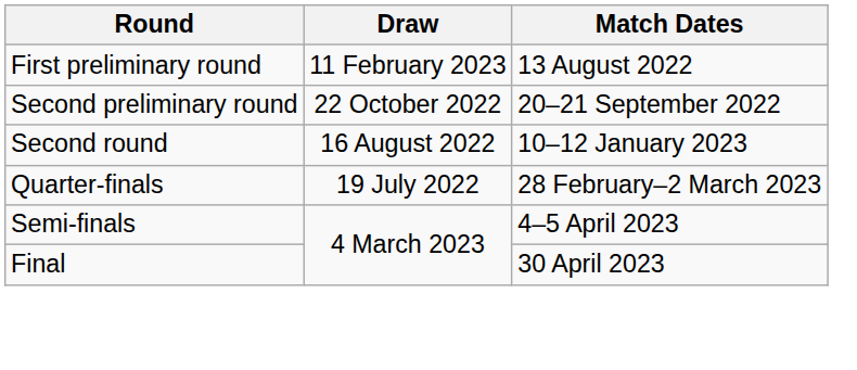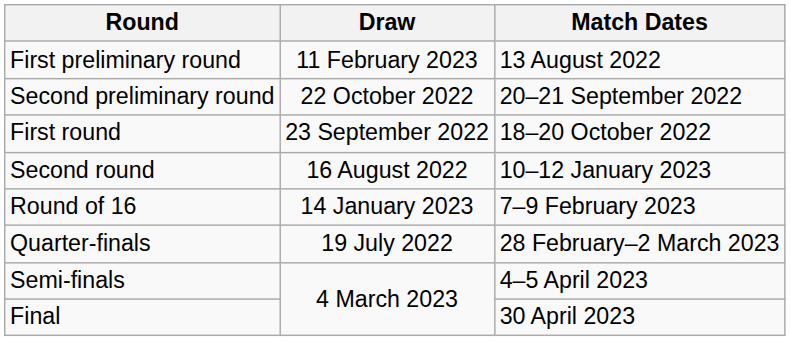+ row: First round | 23 September 2022 | 18–20 October 2022
+ row: Round of 16 | 14 January 2023 | 7–9 February 2023
